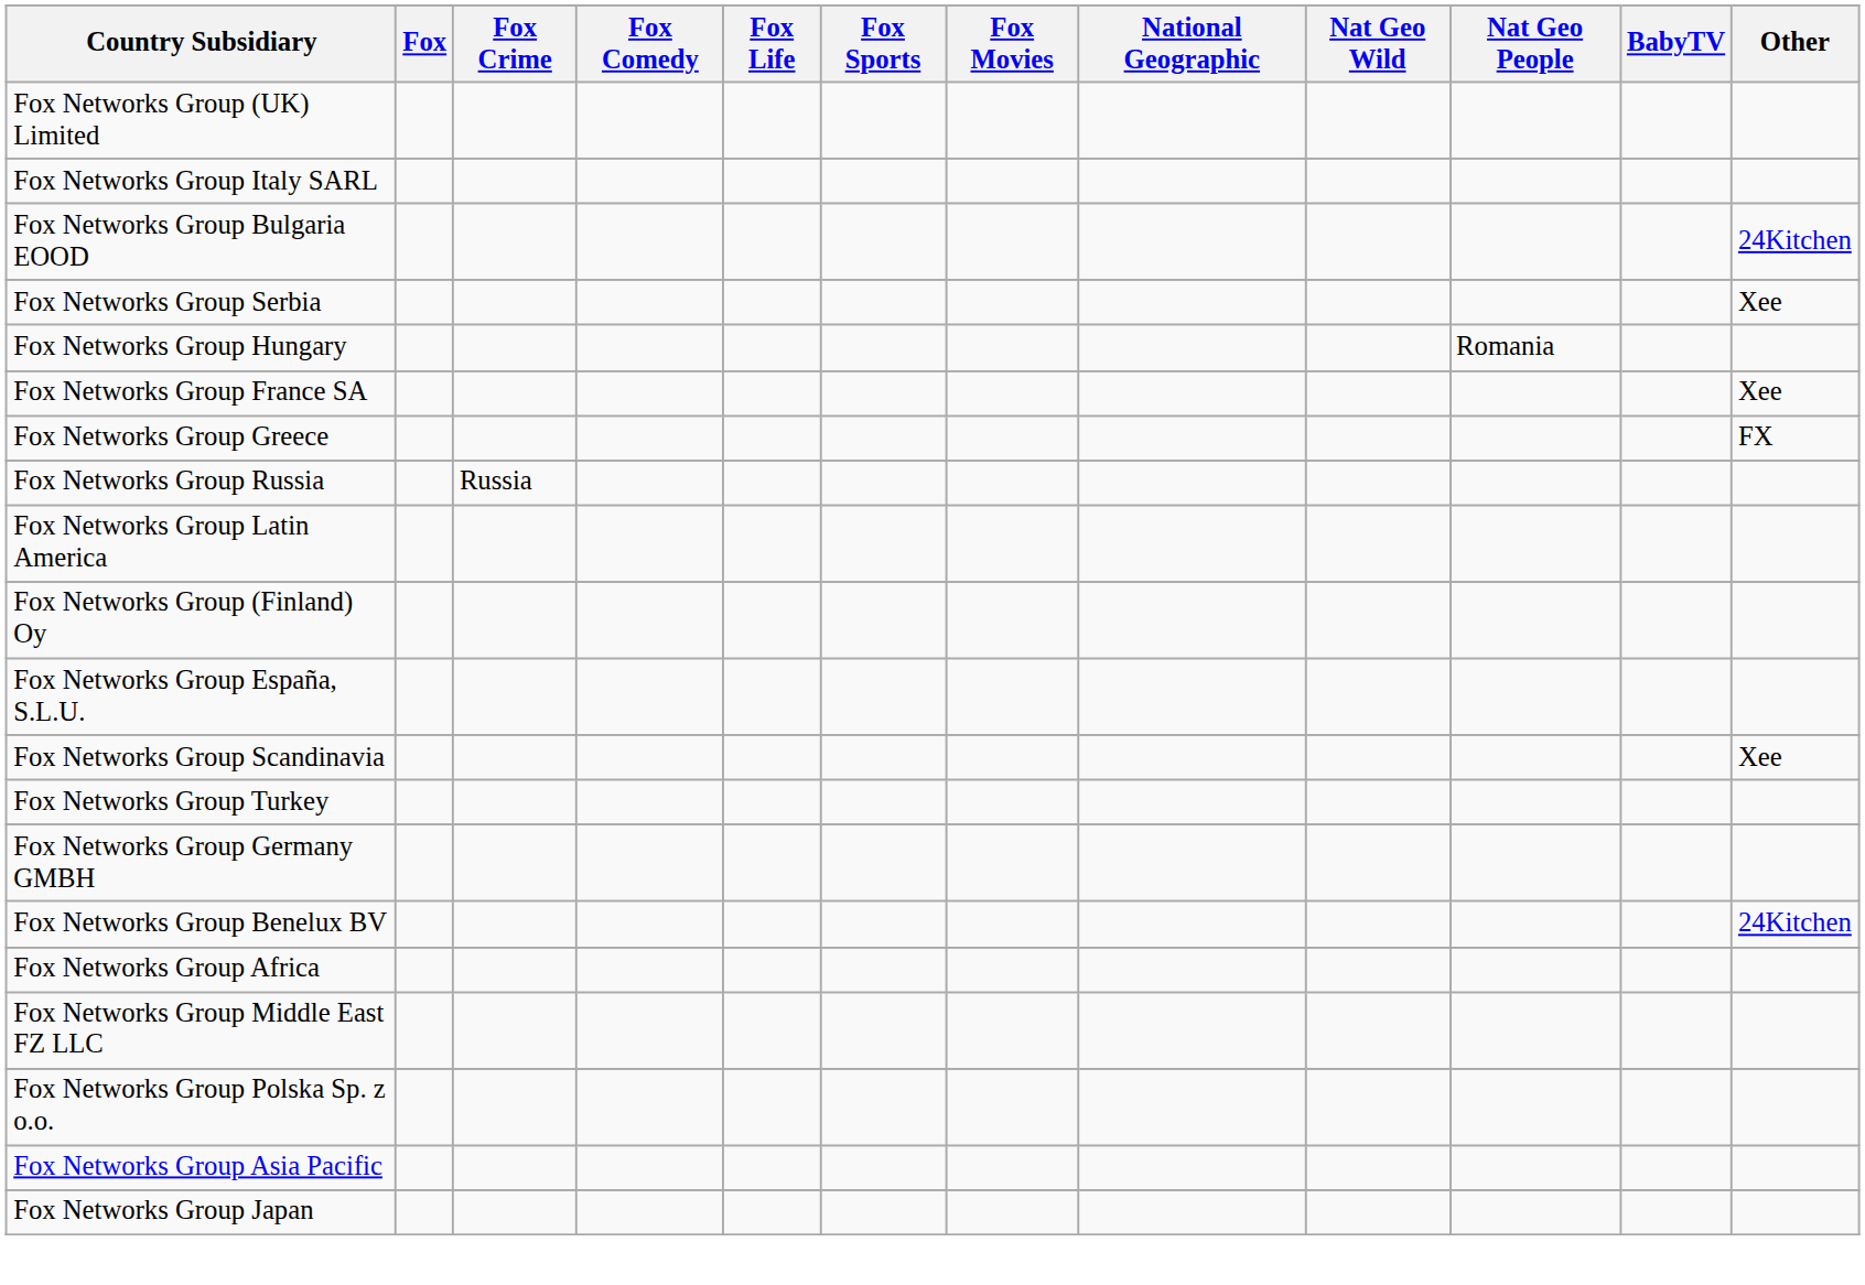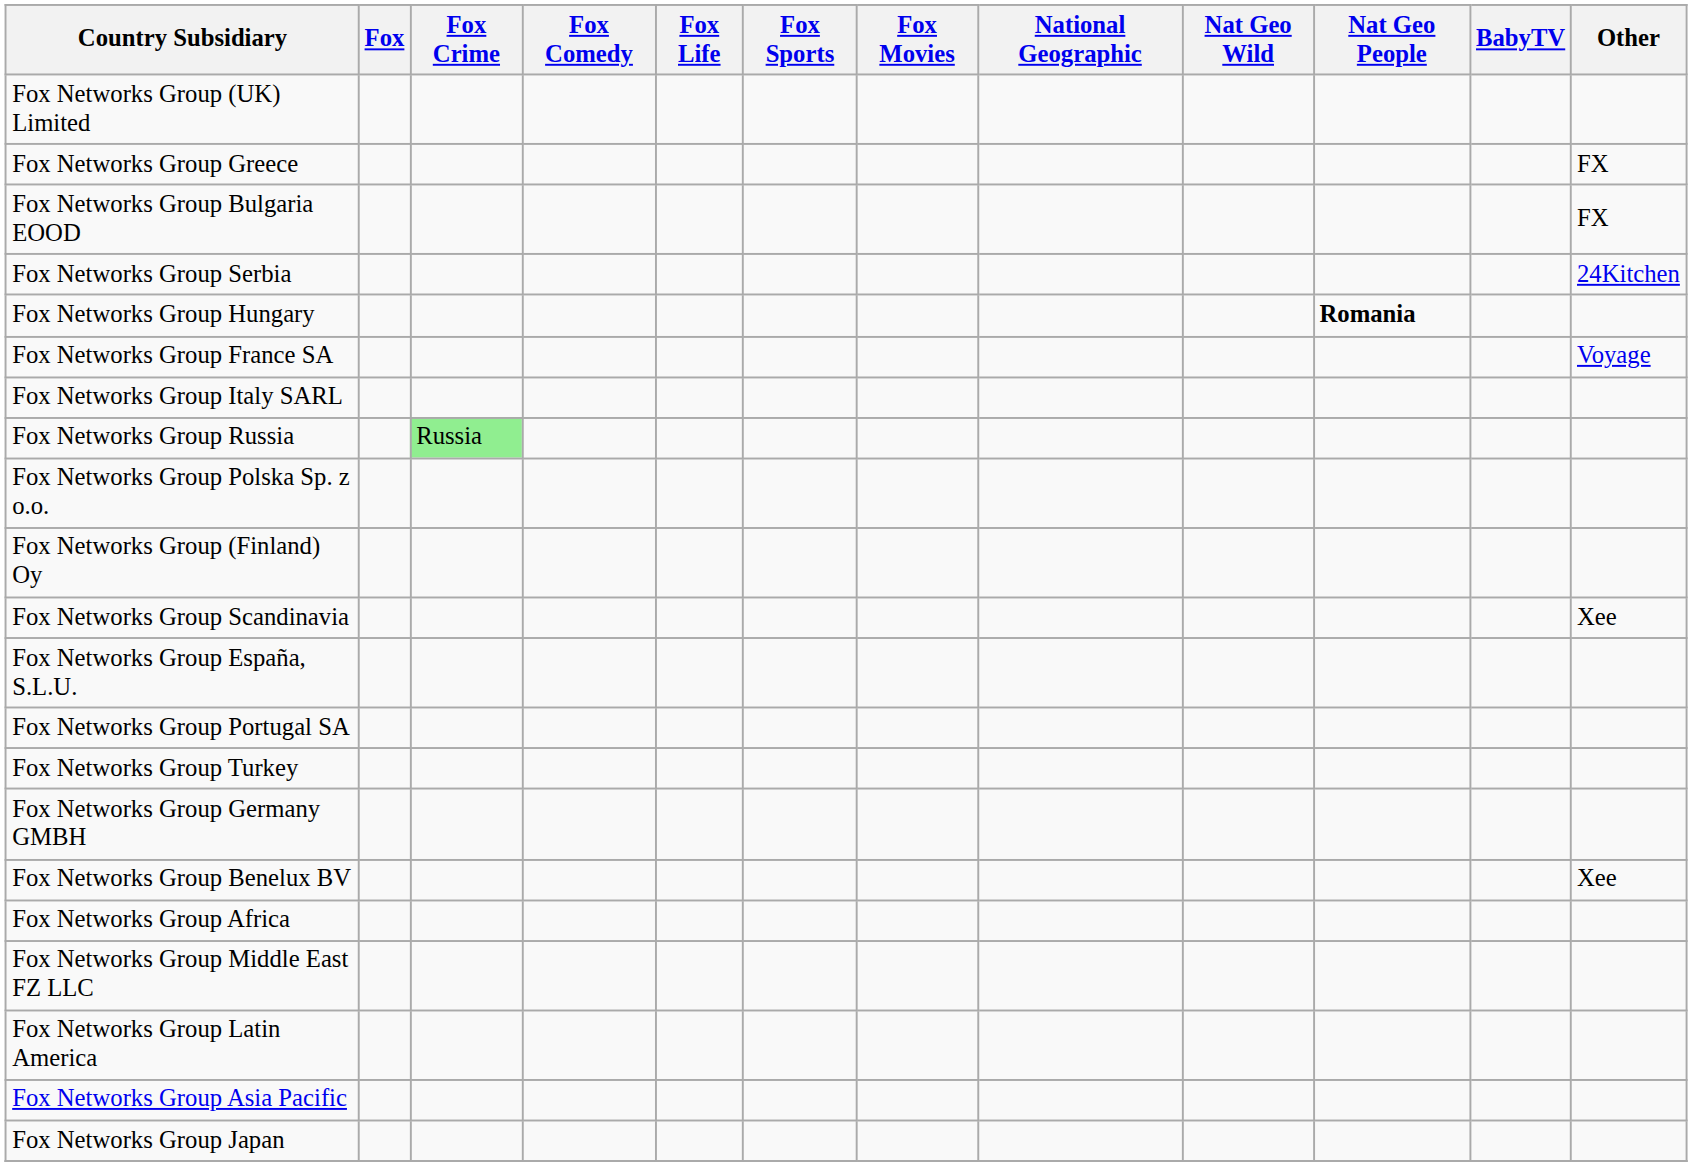rows swapped: Fox Networks Group Italy SARL <-> Fox Networks Group Greece
Fox Networks Group Bulgaria EOOD | Other: 24Kitchen -> FX
Fox Networks Group Serbia | Other: Xee -> 24Kitchen
Fox Networks Group Hungary | Nat Geo People: normal -> bold
Fox Networks Group France SA | Other: Xee -> Voyage
Fox Networks Group Russia | Fox Crime: no background -> lightgreen background
rows swapped: Fox Networks Group Polska Sp. z o.o. <-> Fox Networks Group Latin America
rows swapped: Fox Networks Group Scandinavia <-> Fox Networks Group España, S.L.U.
+ row: Fox Networks Group Portugal SA
Fox Networks Group Benelux BV | Other: 24Kitchen -> Xee
